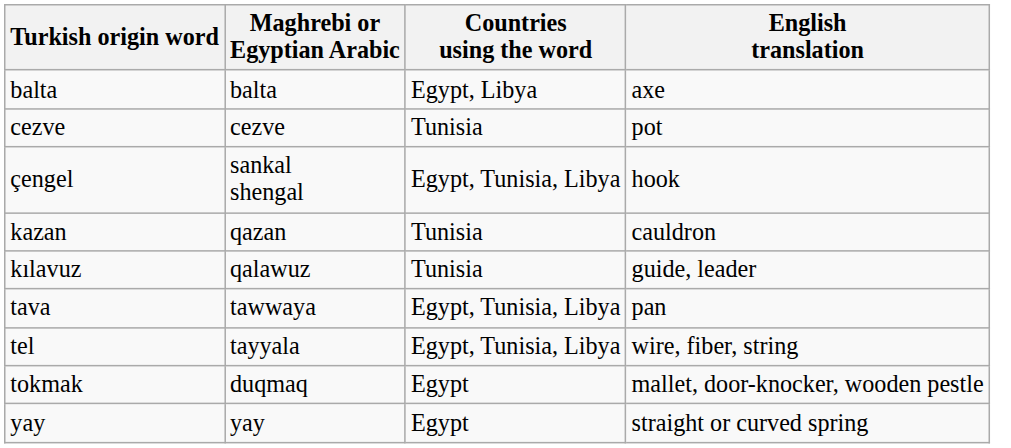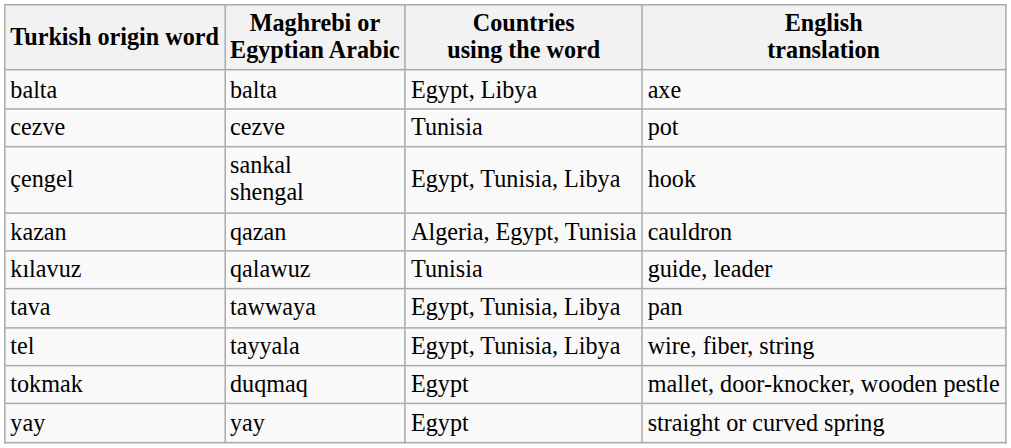kazan | Countries using the word: Tunisia -> Algeria, Egypt, Tunisia
